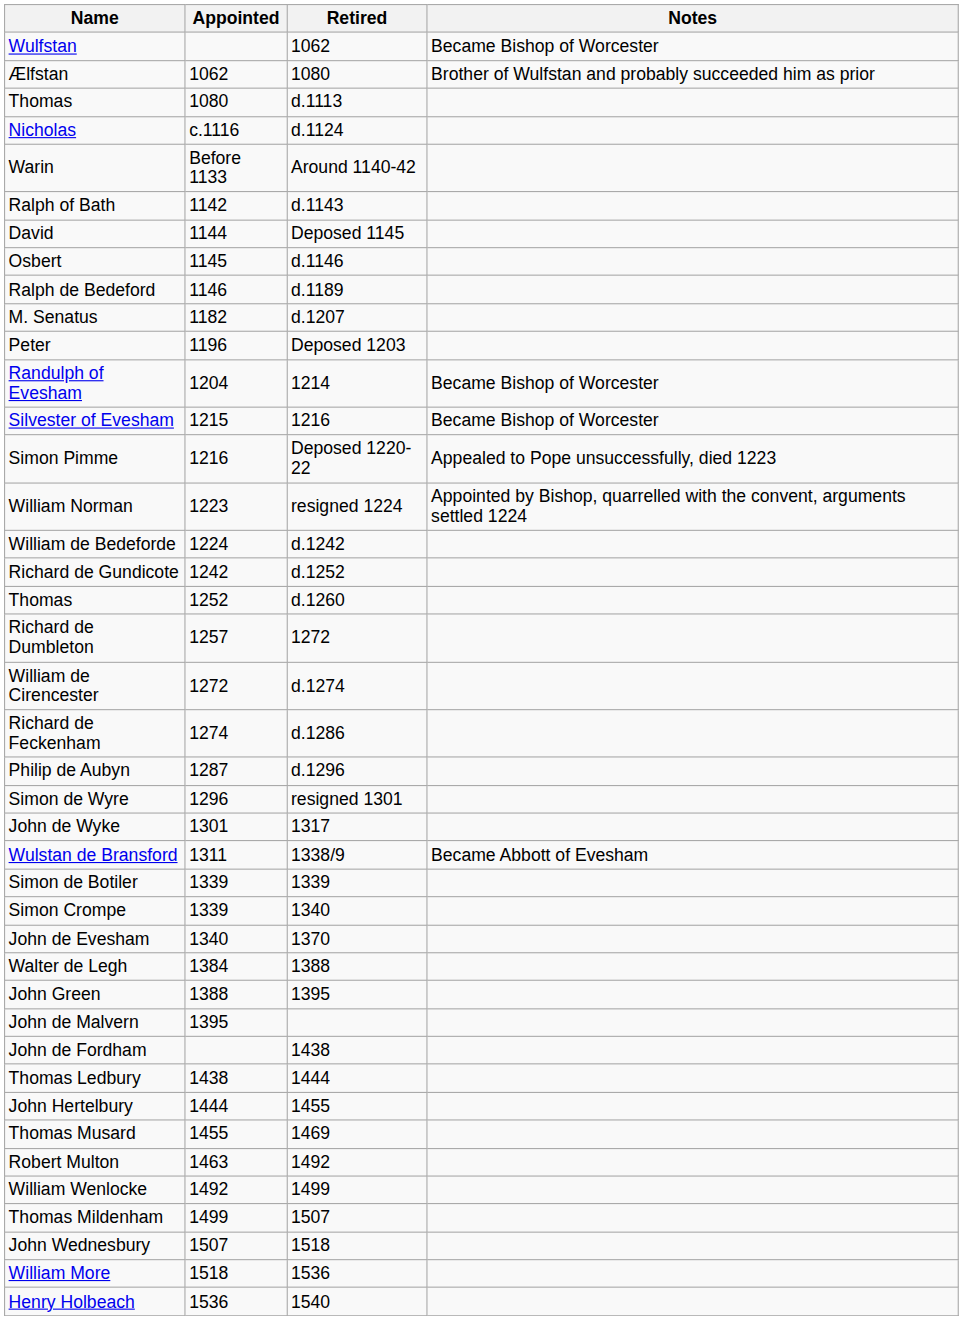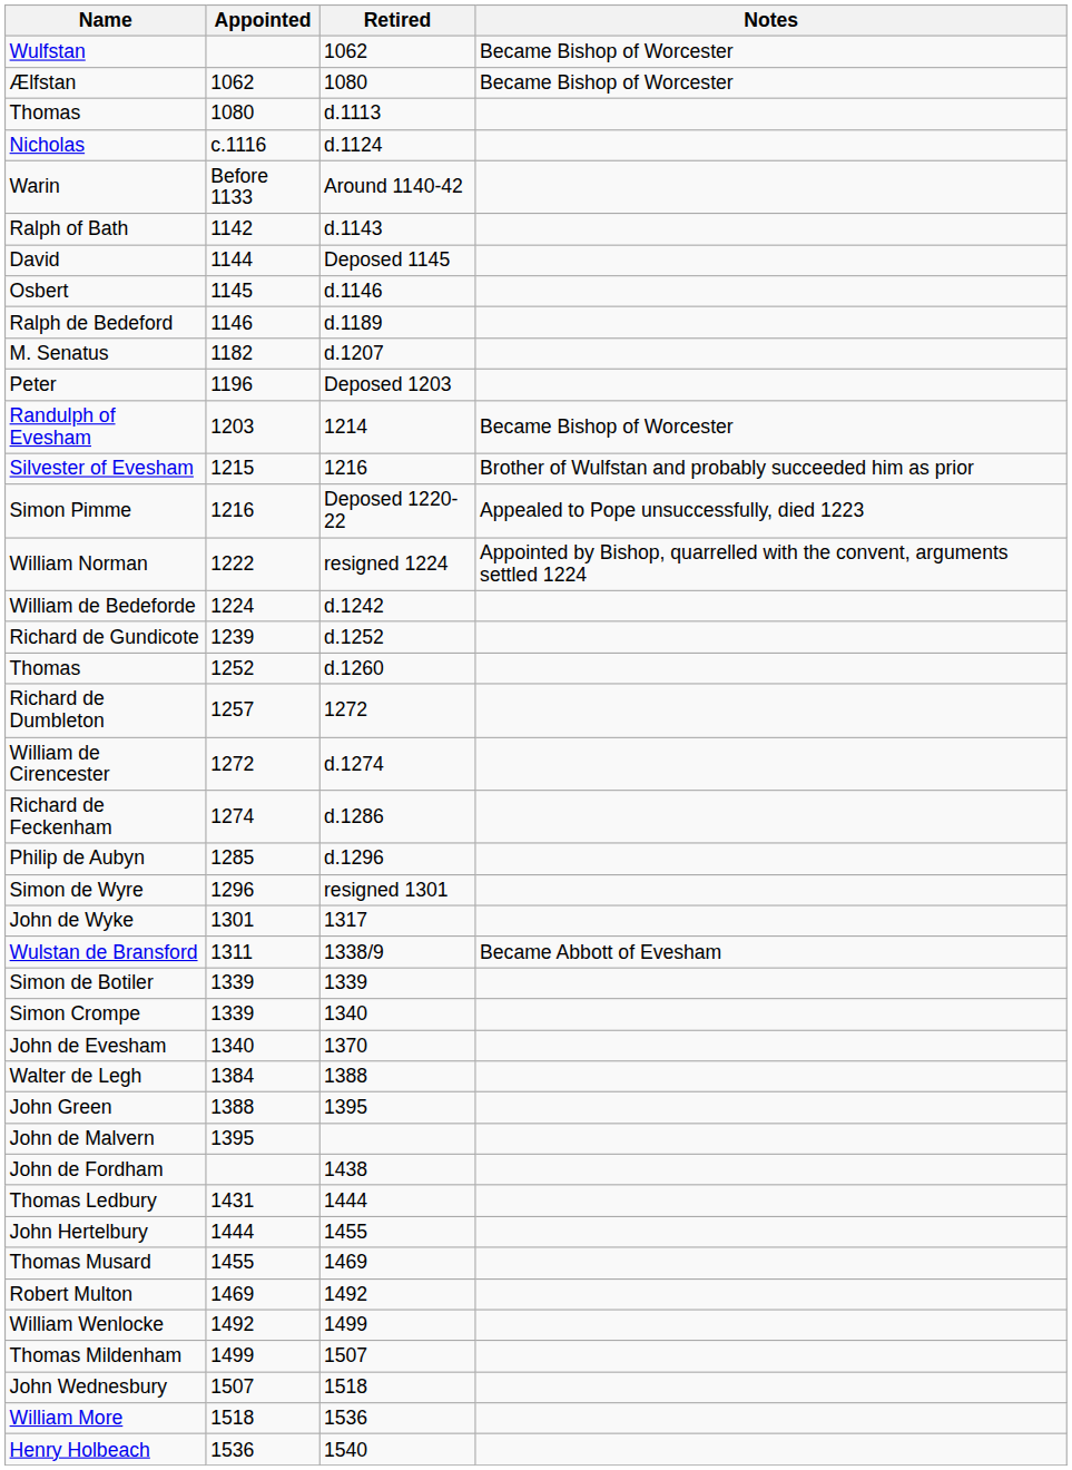Ælfstan | Notes: Brother of Wulfstan and probably succeeded him as prior -> Became Bishop of Worcester
Randulph of Evesham | Appointed: 1204 -> 1203
Silvester of Evesham | Notes: Became Bishop of Worcester -> Brother of Wulfstan and probably succeeded him as prior
William Norman | Appointed: 1223 -> 1222
Richard de Gundicote | Appointed: 1242 -> 1239
Philip de Aubyn | Appointed: 1287 -> 1285
Thomas Ledbury | Appointed: 1438 -> 1431
Robert Multon | Appointed: 1463 -> 1469
